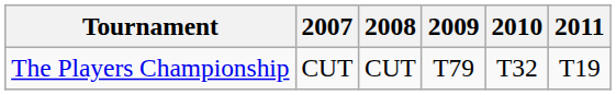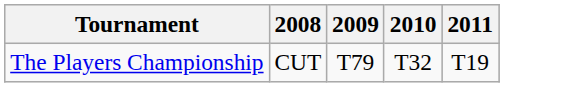- column: 2007 | CUT
